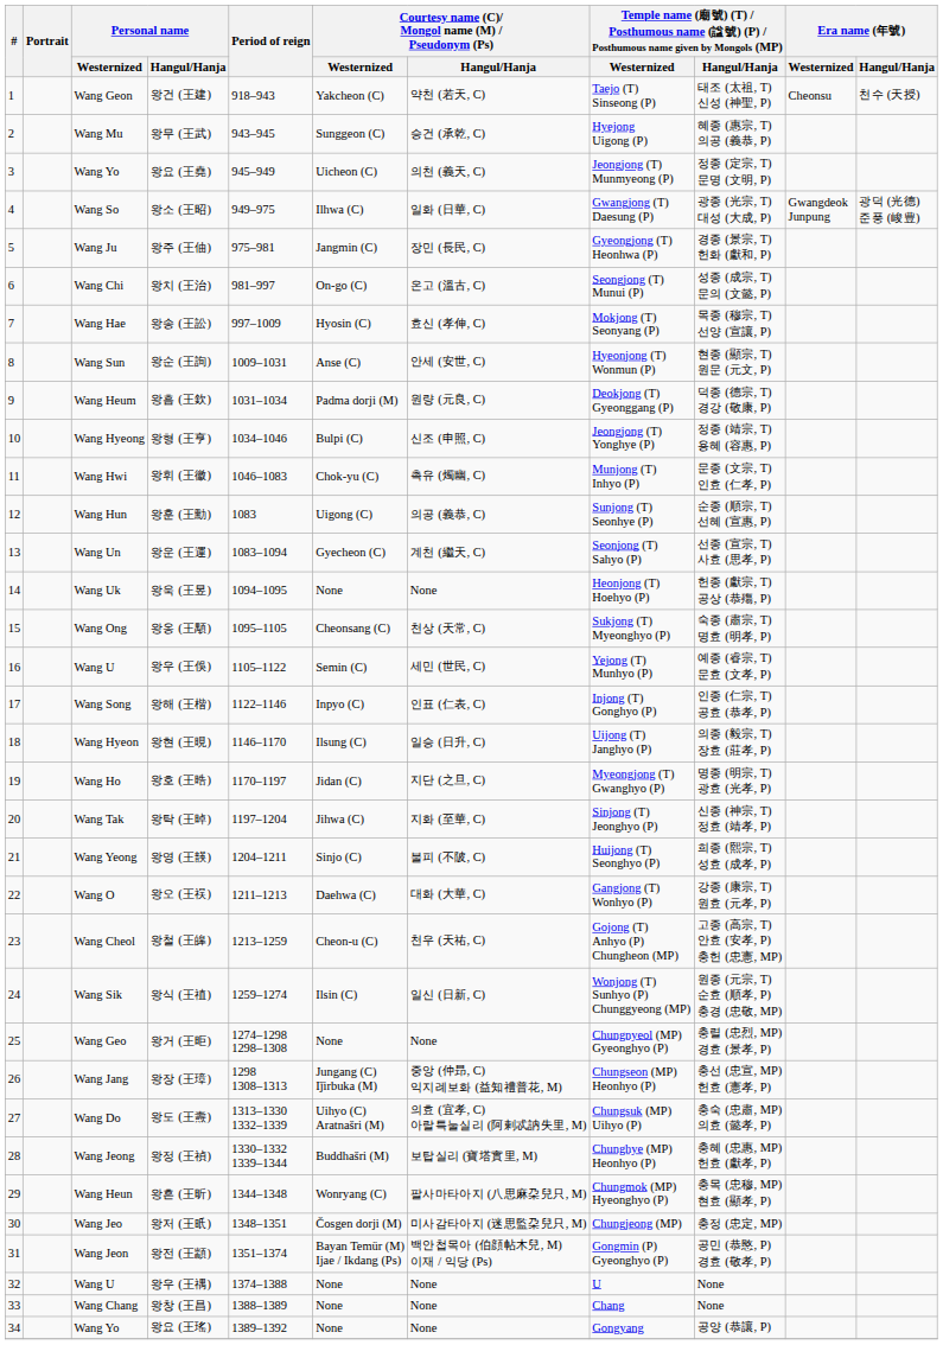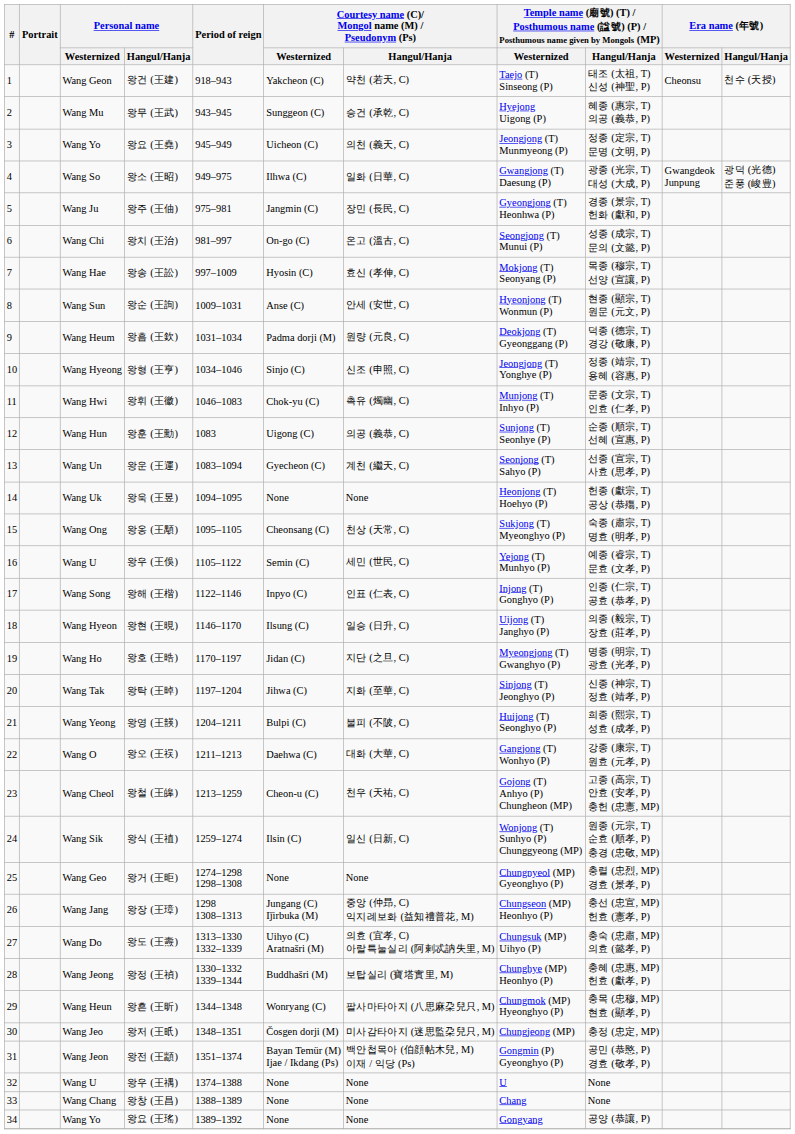왕형 (王亨) | column 6: Bulpi (C) -> Sinjo (C)
왕영 (王韺) | column 6: Sinjo (C) -> Bulpi (C)
